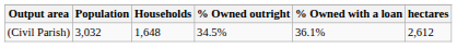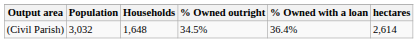(Civil Parish) | % Owned with a loan: 36.1% -> 36.4%
(Civil Parish) | hectares: 2,612 -> 2,614
